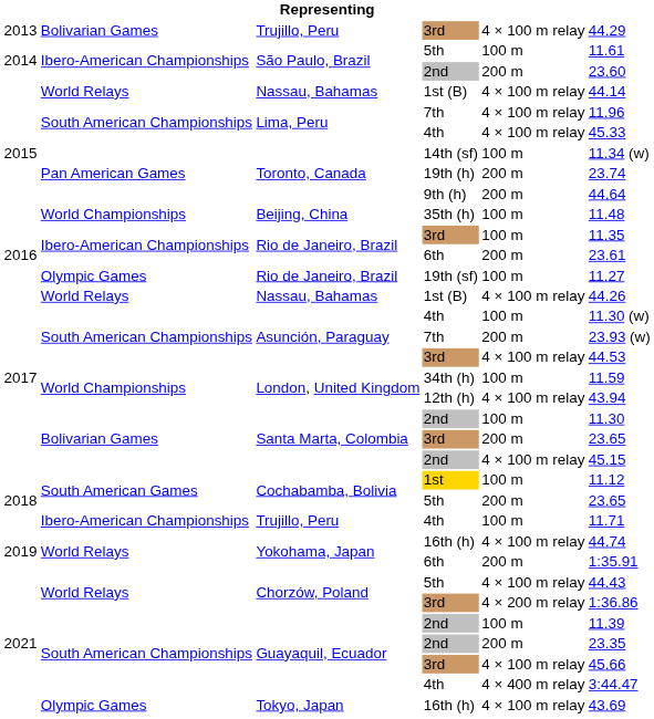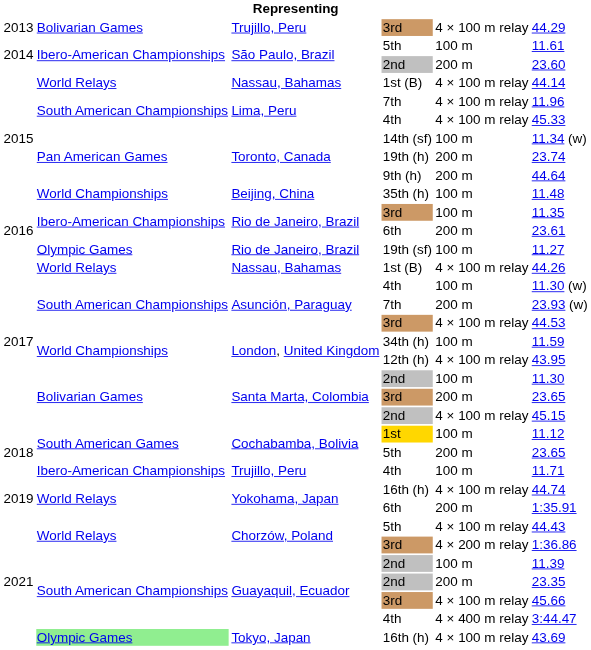12th (h) | column 6: 43.94 -> 43.95
Tokyo, Japan / 16th (h) | column 2: no background -> lightgreen background
